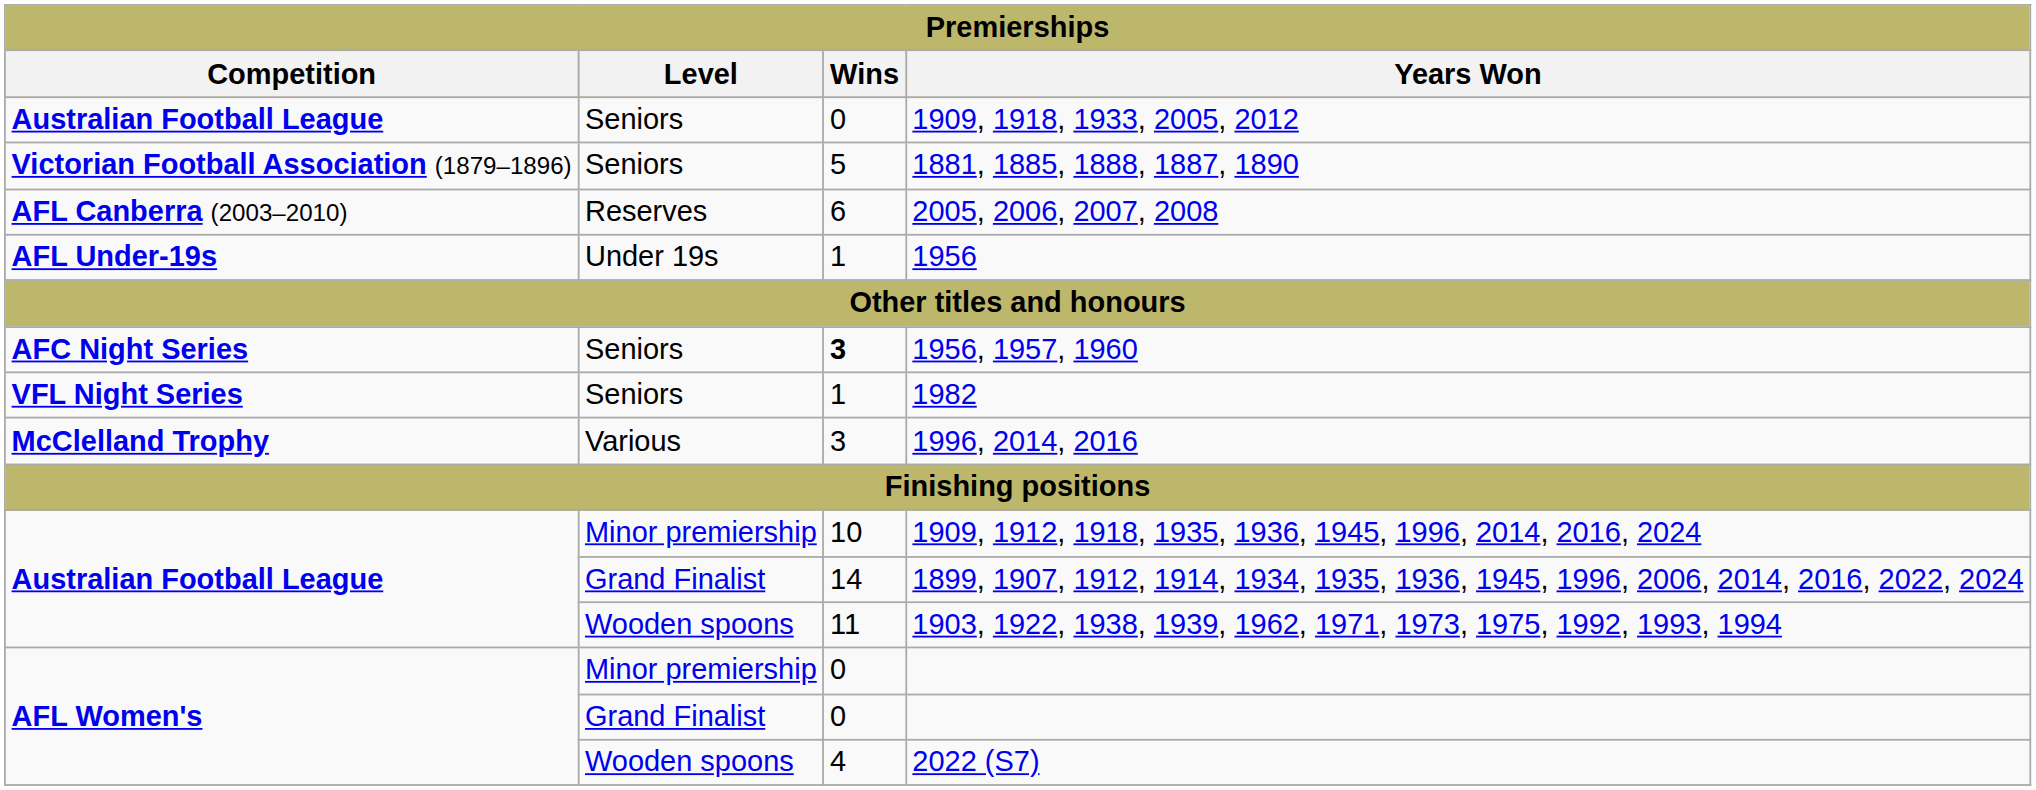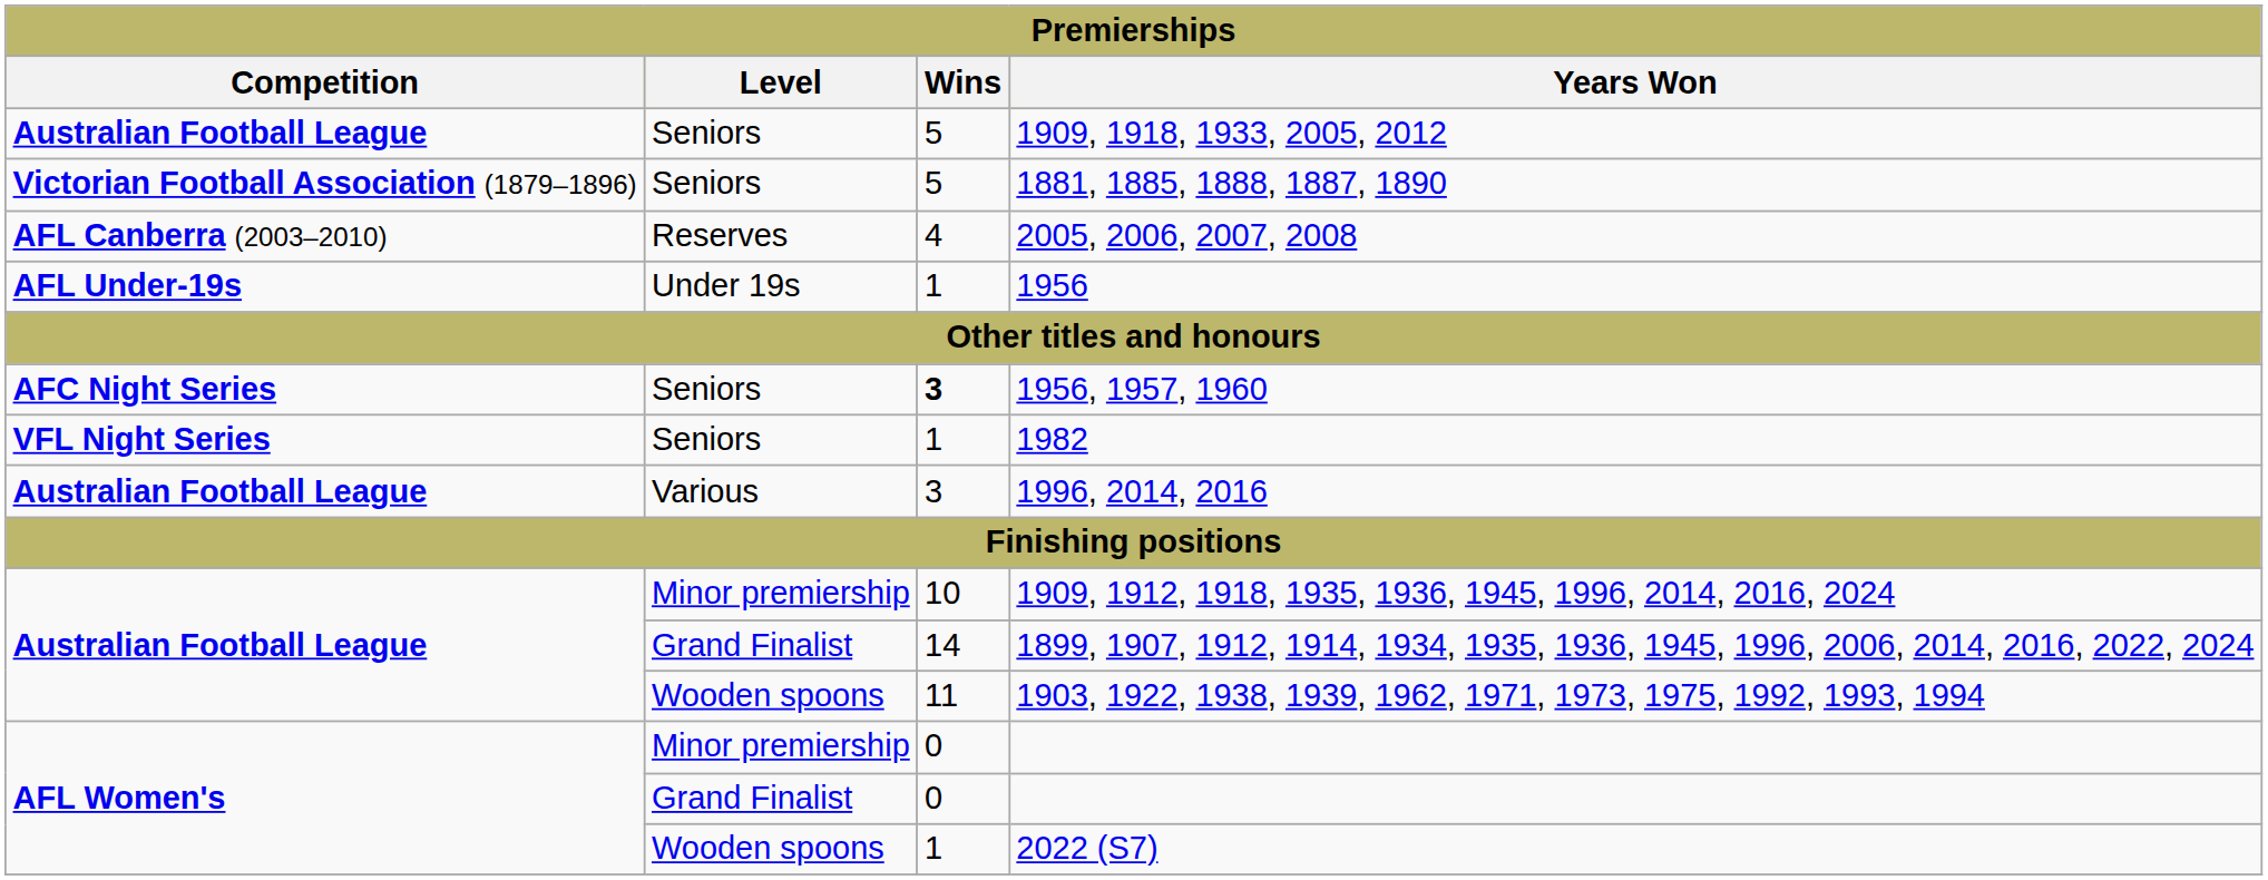1909, 1918, 1933, 2005, 2012 | Wins: 0 -> 5
2005, 2006, 2007, 2008 | Wins: 6 -> 4
1996, 2014, 2016 | Competition: McClelland Trophy -> Australian Football League
2022 (S7) | Wins: 4 -> 1
